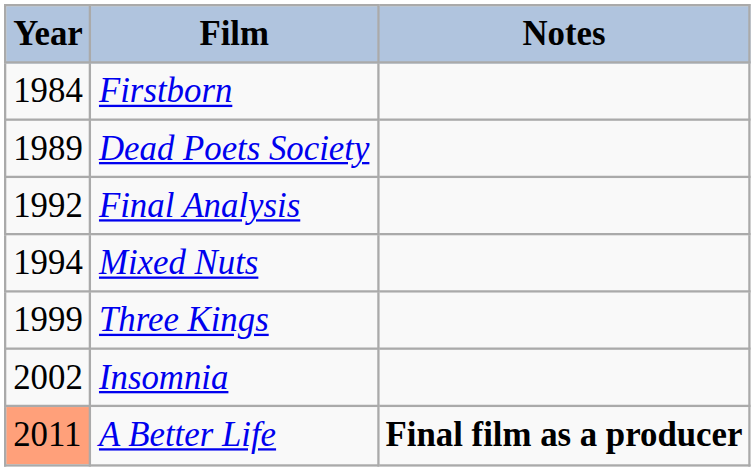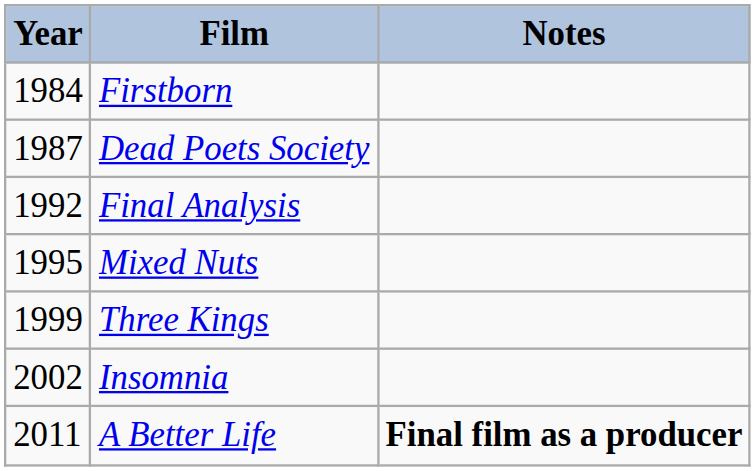Dead Poets Society | Year: 1989 -> 1987
Mixed Nuts | Year: 1994 -> 1995
A Better Life | Year: lightsalmon background -> no background
